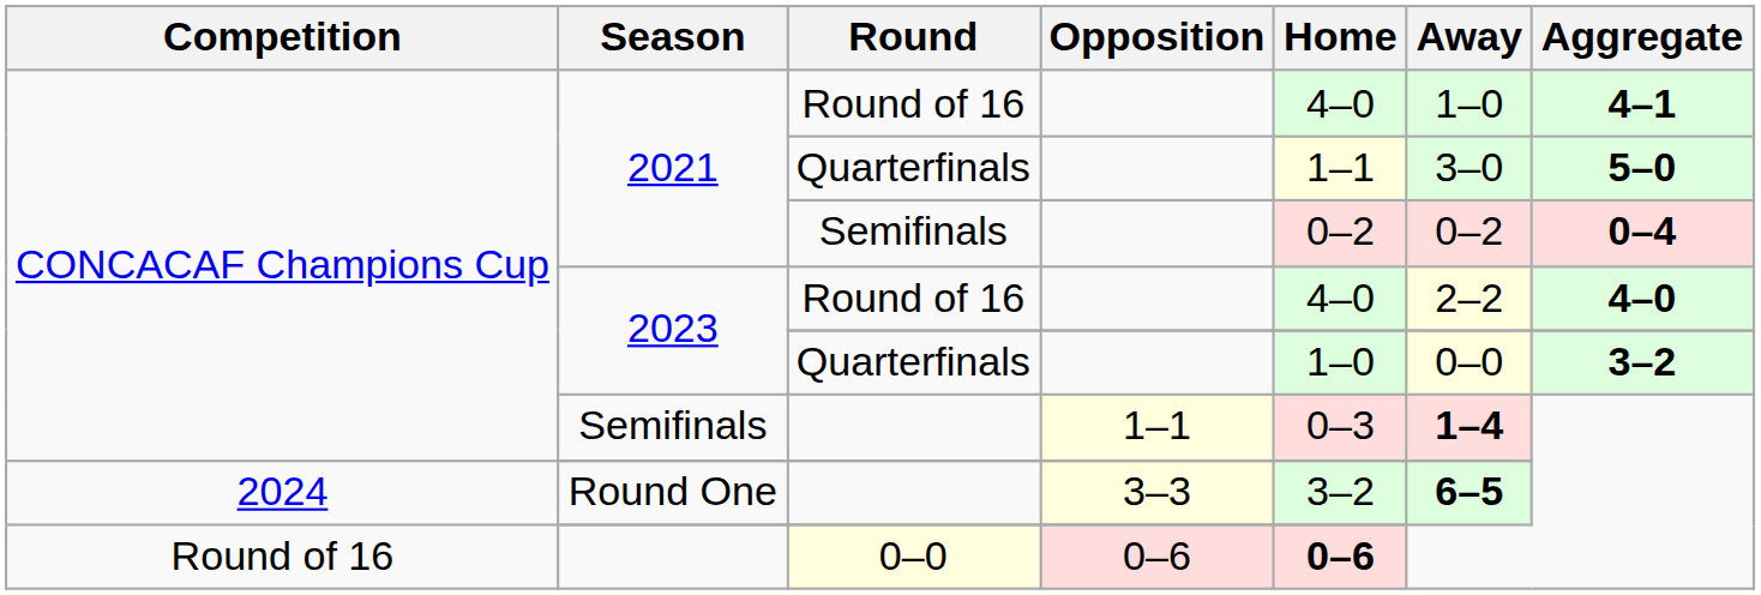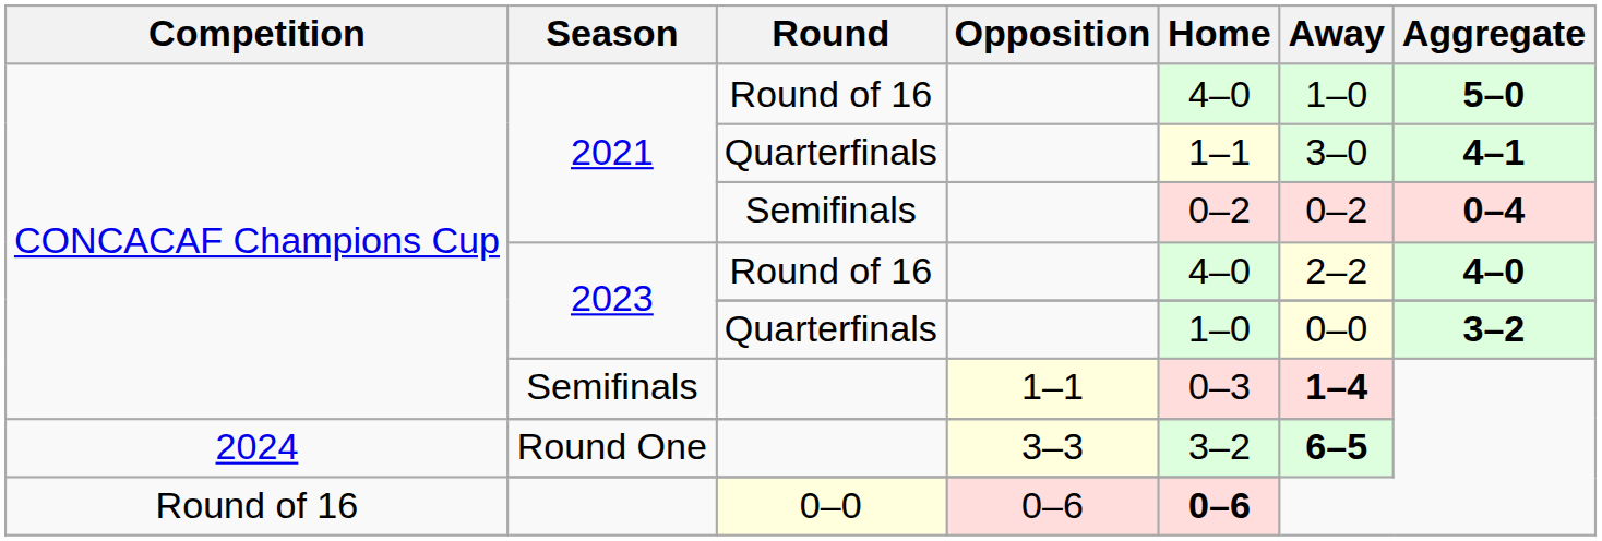2021 / Round of 16 | Aggregate: 4–1 -> 5–0
2021 / Quarterfinals | Aggregate: 5–0 -> 4–1
